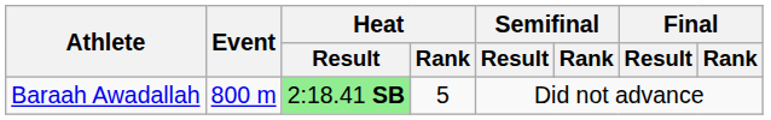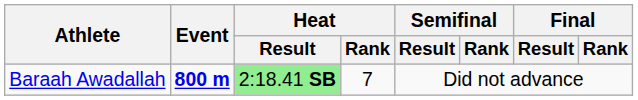Baraah Awadallah | Event: normal -> bold
Baraah Awadallah | Heat / Rank: 5 -> 7
